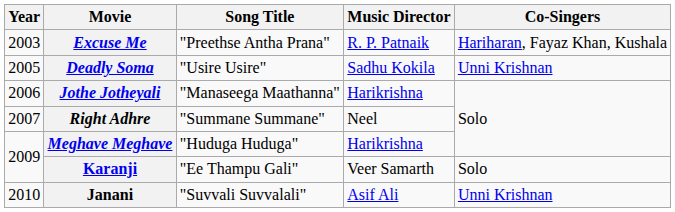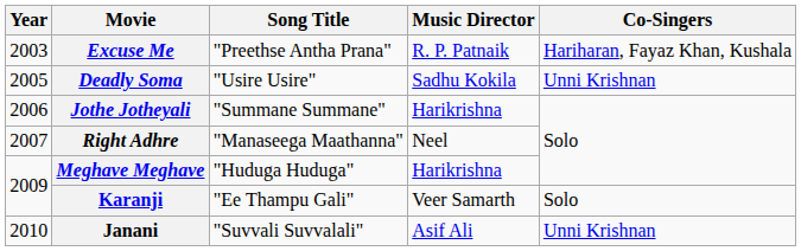Jothe Jotheyali | Song Title: "Manaseega Maathanna" -> "Summane Summane"
Right Adhre | Song Title: "Summane Summane" -> "Manaseega Maathanna"
